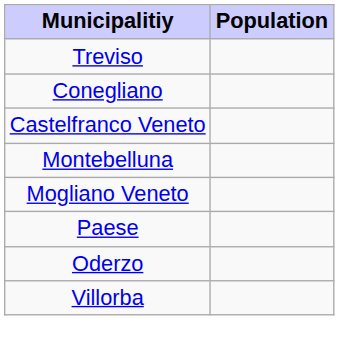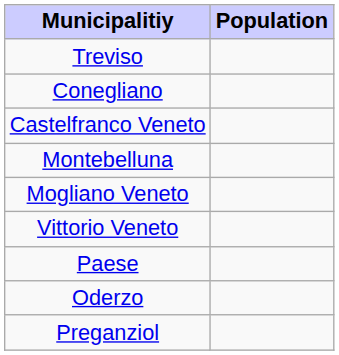+ row: Vittorio Veneto
- row: Villorba
+ row: Preganziol
